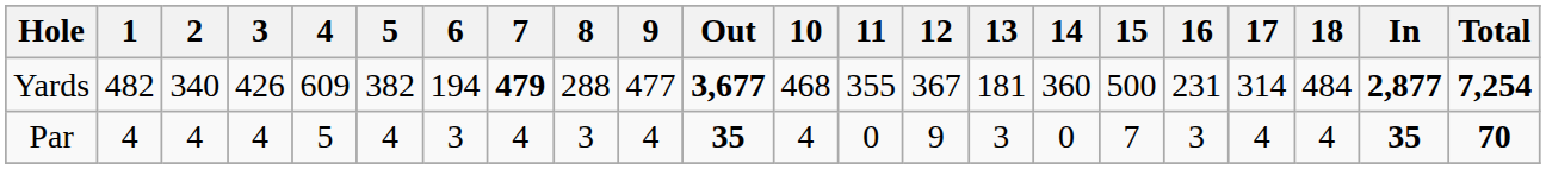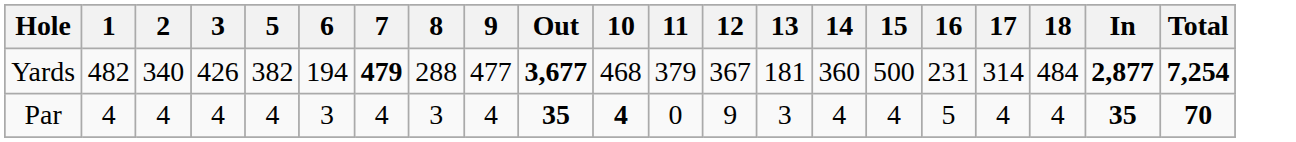- column: 4 | 609 | 5
Yards | 11: 355 -> 379
Par | 10: normal -> bold
Par | 14: 0 -> 4
Par | 15: 7 -> 4
Par | 16: 3 -> 5
